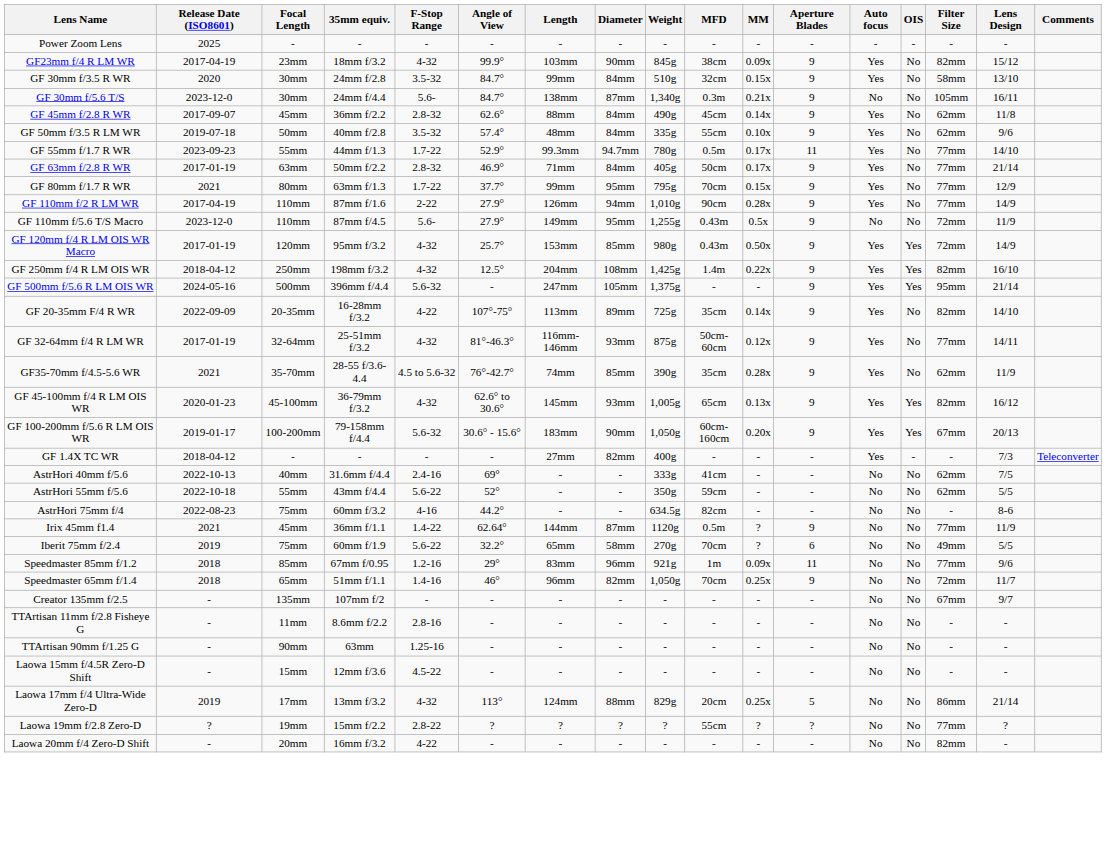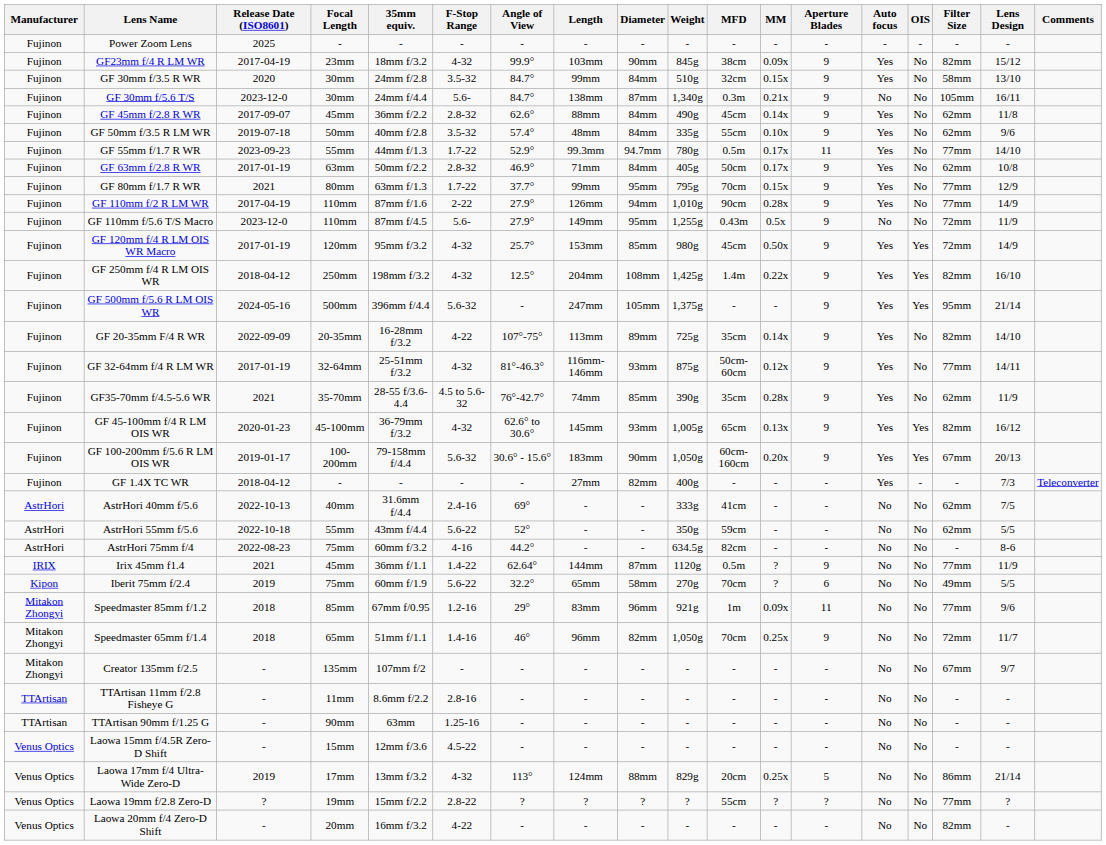+ column: Manufacturer | Fujinon | Fujinon | Fujinon | Fujinon | Fujinon | Fujinon | Fujinon | Fujinon | Fujinon | Fujinon | Fujinon | Fujinon | Fujinon | Fujinon | Fujinon | Fujinon | Fujinon | Fujinon | Fujinon | Fujinon | AstrHori | AstrHori | AstrHori | IRIX | Kipon | Mitakon Zhongyi | Mitakon Zhongyi | Mitakon Zhongyi | TTArtisan | TTArtisan | Venus Optics | Venus Optics | Venus Optics | Venus Optics
GF 63mm f/2.8 R WR | Filter Size: 77mm -> 62mm
GF 63mm f/2.8 R WR | Lens Design: 21/14 -> 10/8
GF 120mm f/4 R LM OIS WR Macro | MFD: 0.43m -> 45cm
